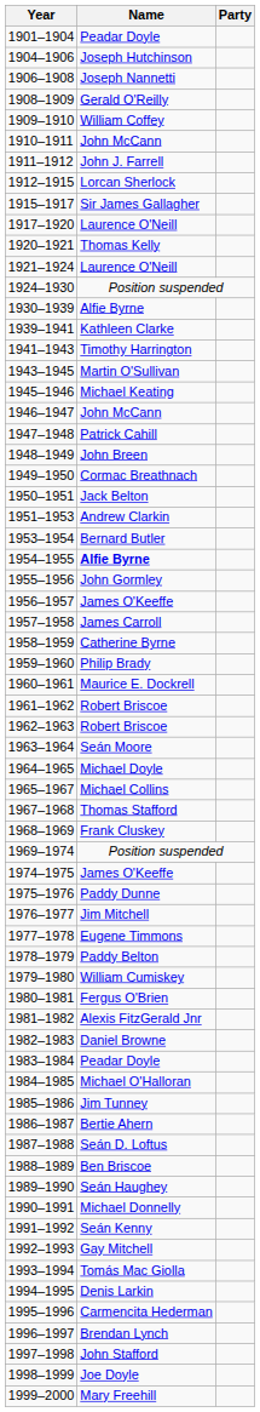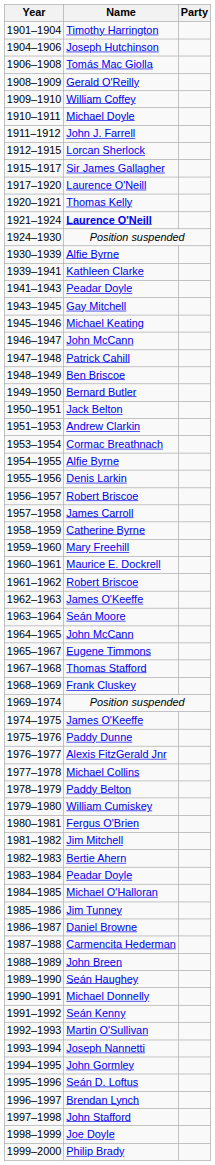1901–1904 | Name: Peadar Doyle -> Timothy Harrington
1906–1908 | Name: Joseph Nannetti -> Tomás Mac Giolla
1910–1911 | Name: John McCann -> Michael Doyle
1921–1924 | Name: normal -> bold
1941–1943 | Name: Timothy Harrington -> Peadar Doyle
1943–1945 | Name: Martin O'Sullivan -> Gay Mitchell
1948–1949 | Name: John Breen -> Ben Briscoe
1949–1950 | Name: Cormac Breathnach -> Bernard Butler
1953–1954 | Name: Bernard Butler -> Cormac Breathnach
1954–1955 | Name: bold -> normal
1955–1956 | Name: John Gormley -> Denis Larkin
1956–1957 | Name: James O'Keeffe -> Robert Briscoe
1959–1960 | Name: Philip Brady -> Mary Freehill
1962–1963 | Name: Robert Briscoe -> James O'Keeffe
1964–1965 | Name: Michael Doyle -> John McCann
1965–1967 | Name: Michael Collins -> Eugene Timmons
1976–1977 | Name: Jim Mitchell -> Alexis FitzGerald Jnr
1977–1978 | Name: Eugene Timmons -> Michael Collins
1981–1982 | Name: Alexis FitzGerald Jnr -> Jim Mitchell
1982–1983 | Name: Daniel Browne -> Bertie Ahern
1986–1987 | Name: Bertie Ahern -> Daniel Browne
1987–1988 | Name: Seán D. Loftus -> Carmencita Hederman
1988–1989 | Name: Ben Briscoe -> John Breen
1992–1993 | Name: Gay Mitchell -> Martin O'Sullivan
1993–1994 | Name: Tomás Mac Giolla -> Joseph Nannetti
1994–1995 | Name: Denis Larkin -> John Gormley
1995–1996 | Name: Carmencita Hederman -> Seán D. Loftus
1999–2000 | Name: Mary Freehill -> Philip Brady
